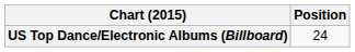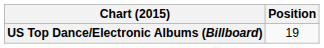US Top Dance/Electronic Albums (Billboard) | Position: 24 -> 19
